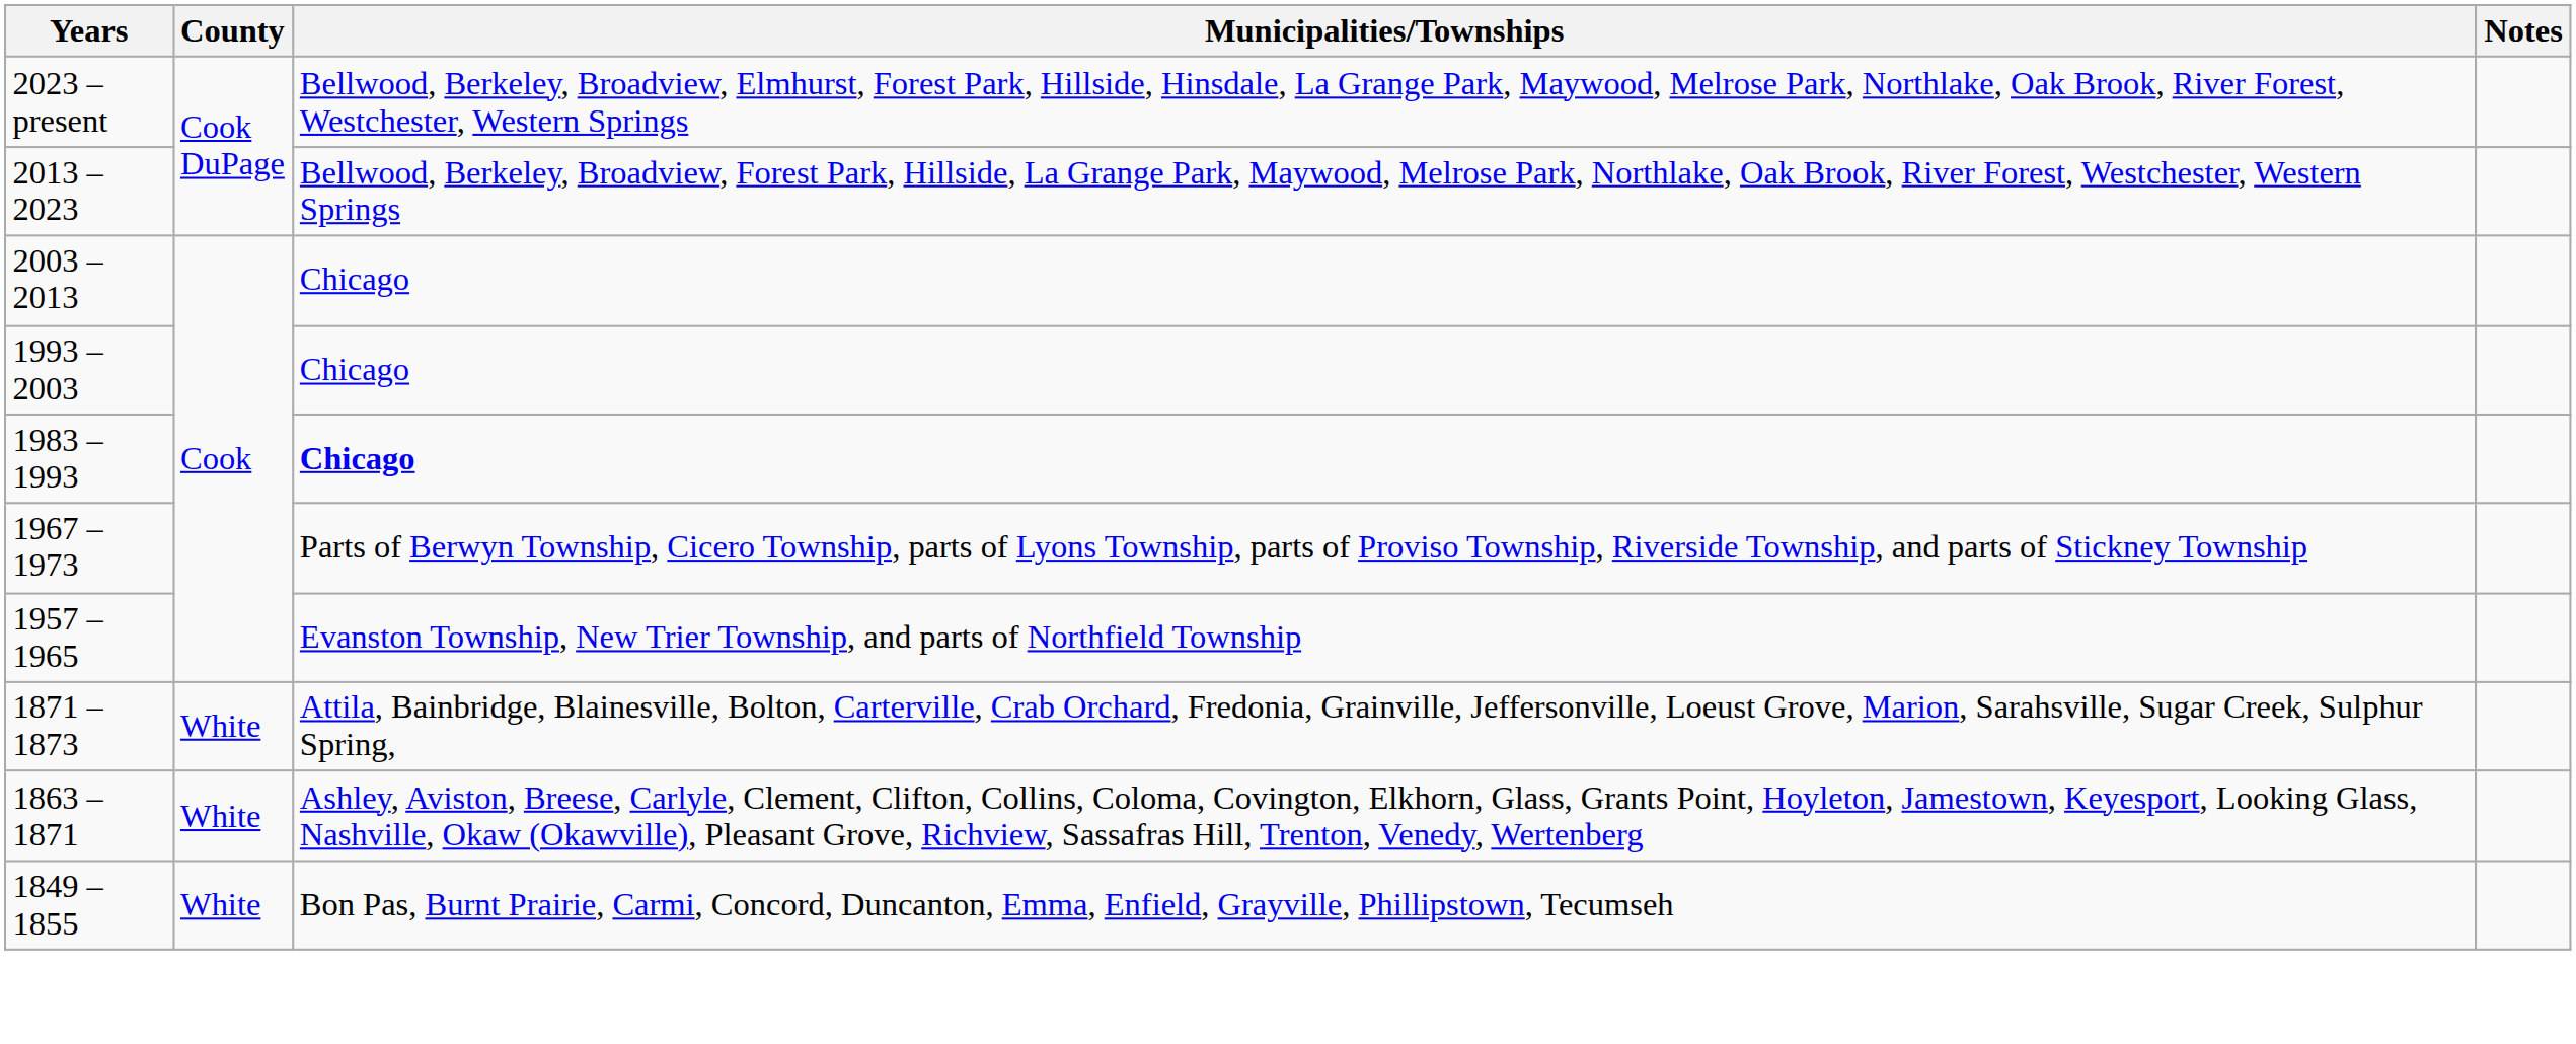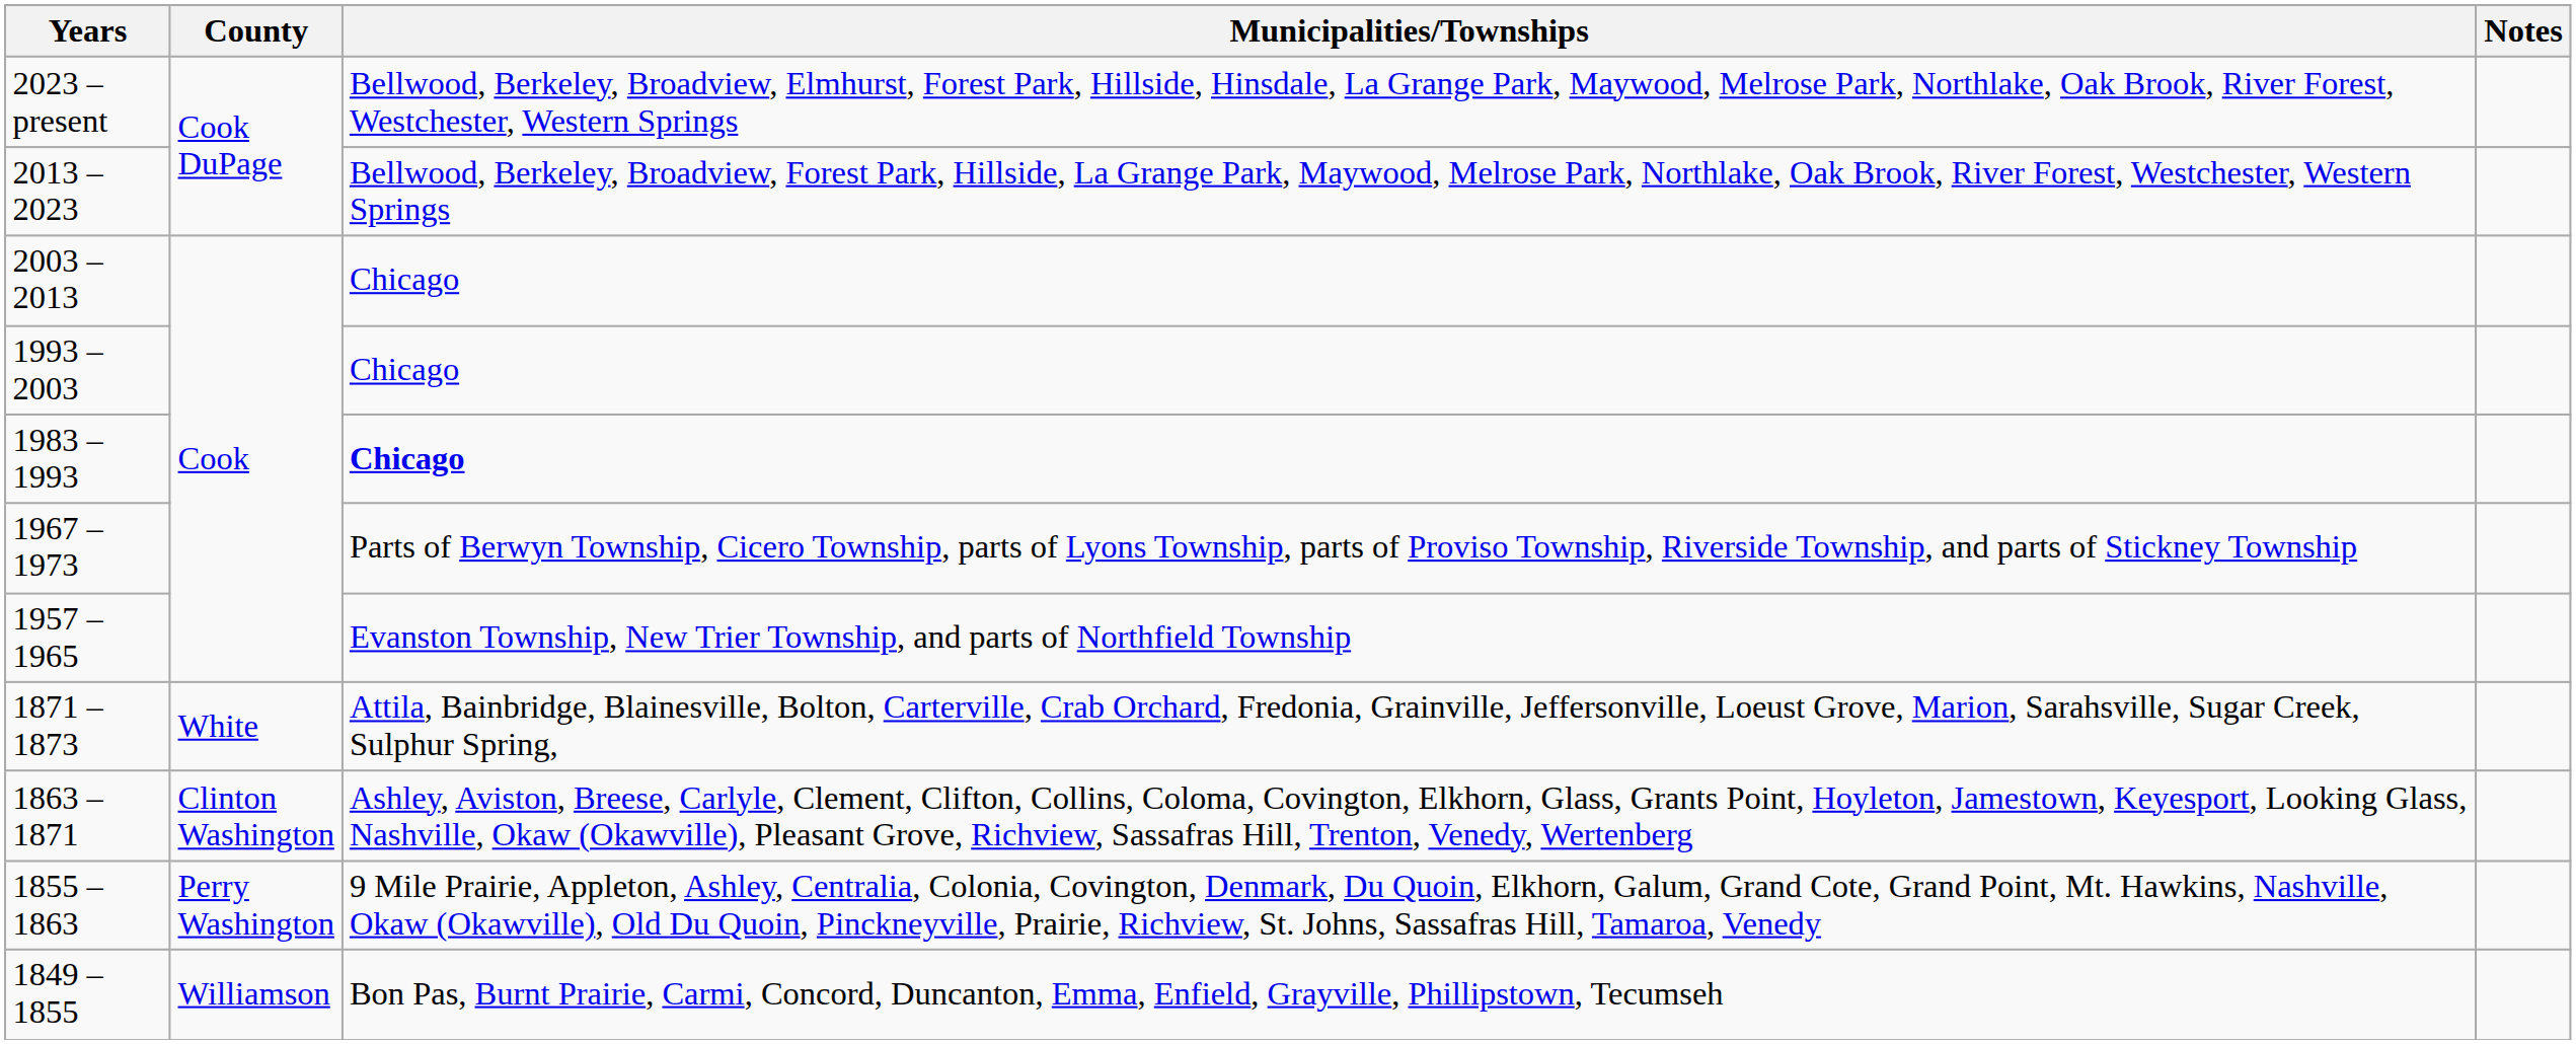1863 – 1871 | County: White -> Clinton Washington
+ row: 1855 – 1863 | Perry Washington | 9 Mile Prairie, Appleton, Ashley, Centralia, Colonia, Covington, Denmark, Du Quoin, Elkhorn, Galum, Grand Cote, Grand Point, Mt. Hawkins, Nashville, Okaw (Okawville), Old Du Quoin, Pinckneyville, Prairie, Richview, St. Johns, Sassafras Hill, Tamaroa, Venedy
1849 – 1855 | County: White -> Williamson
